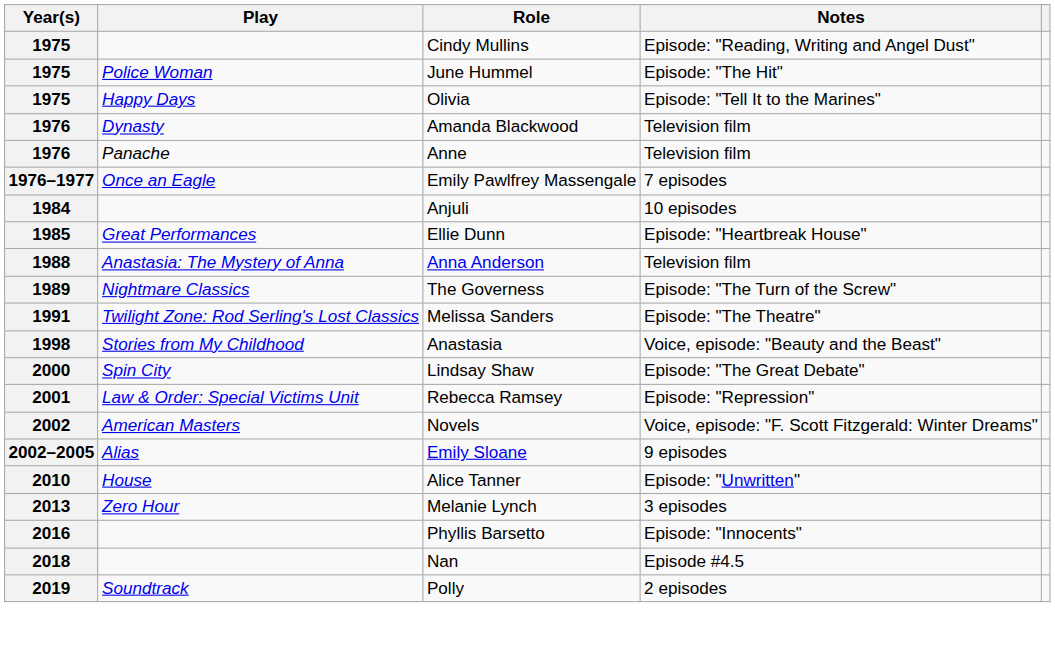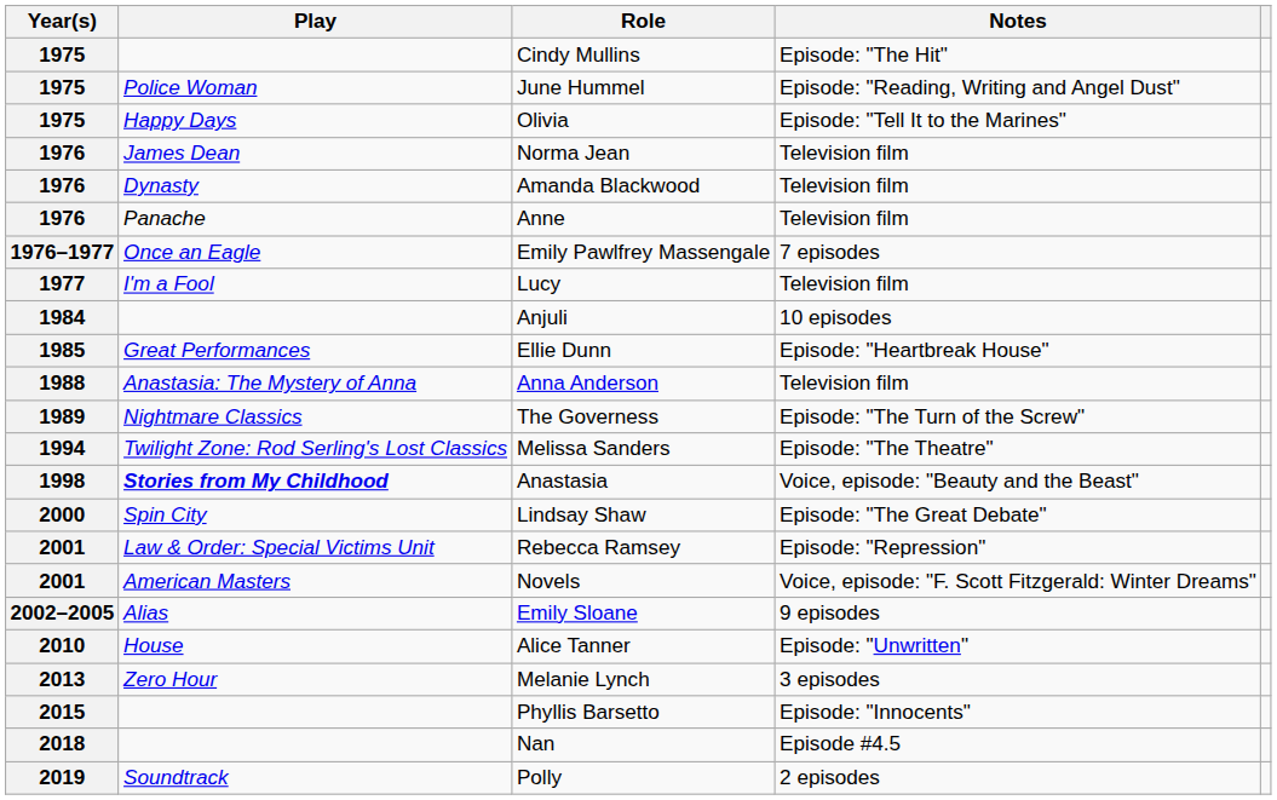Cindy Mullins | Notes: Episode: "Reading, Writing and Angel Dust" -> Episode: "The Hit"
June Hummel | Notes: Episode: "The Hit" -> Episode: "Reading, Writing and Angel Dust"
+ row: 1976 | James Dean | Norma Jean | Television film
+ row: 1977 | I'm a Fool | Lucy | Television film
Melissa Sanders | Year(s): 1991 -> 1994
Anastasia | Play: normal -> bold
Novels | Year(s): 2002 -> 2001
Phyllis Barsetto | Year(s): 2016 -> 2015
